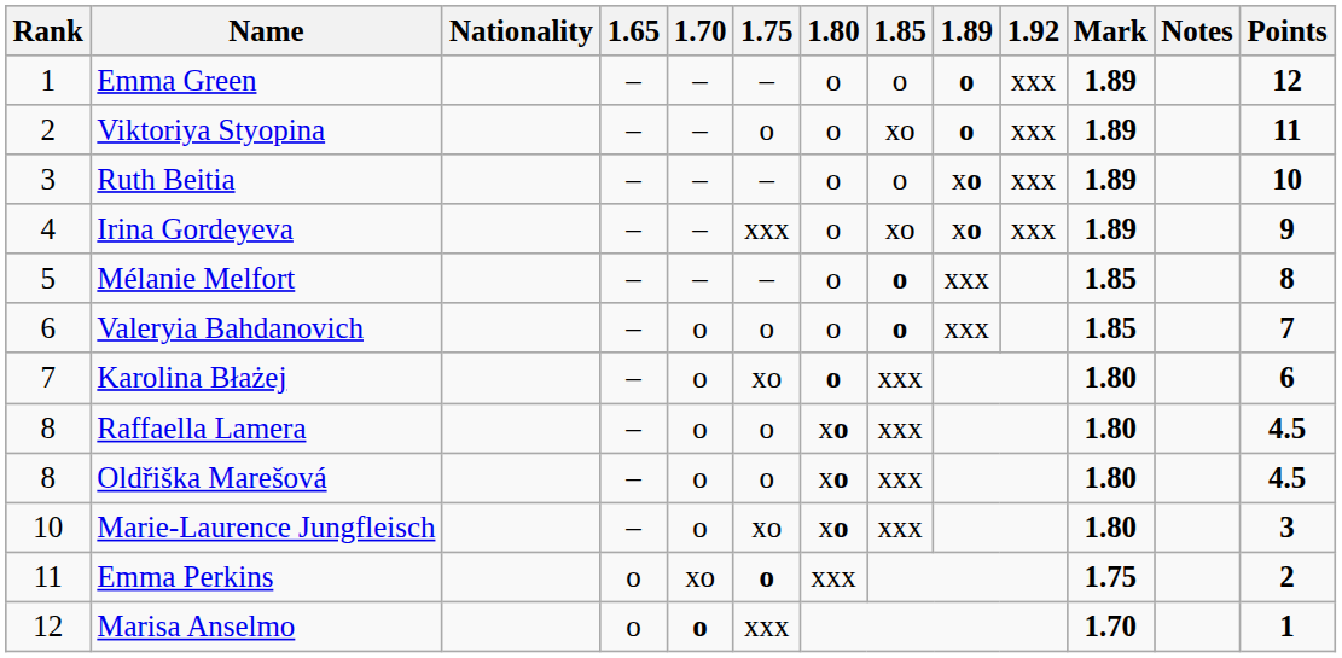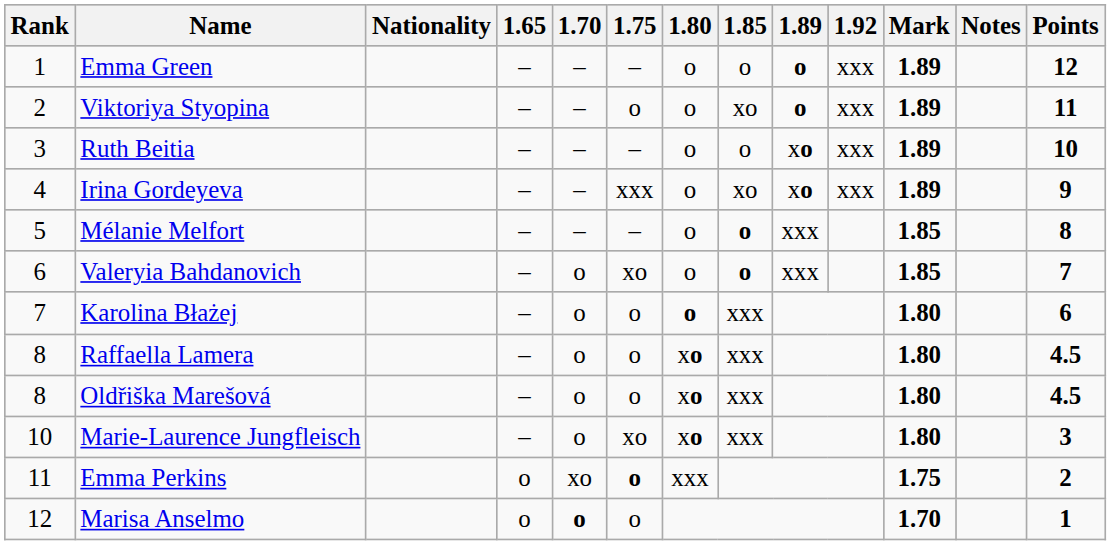Valeryia Bahdanovich | 1.75: o -> xo
Karolina Błażej | 1.75: xo -> o
Marisa Anselmo | 1.75: xxx -> o
